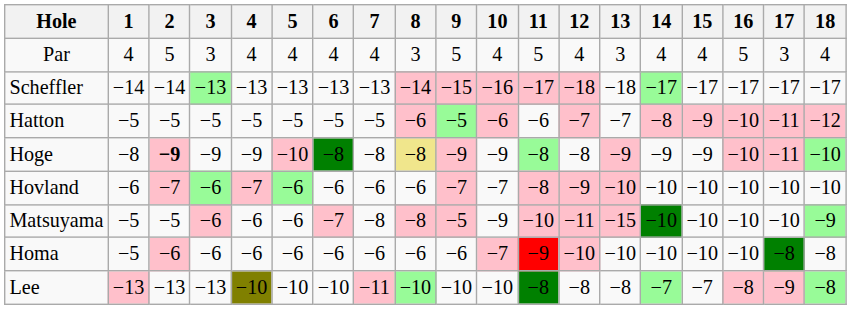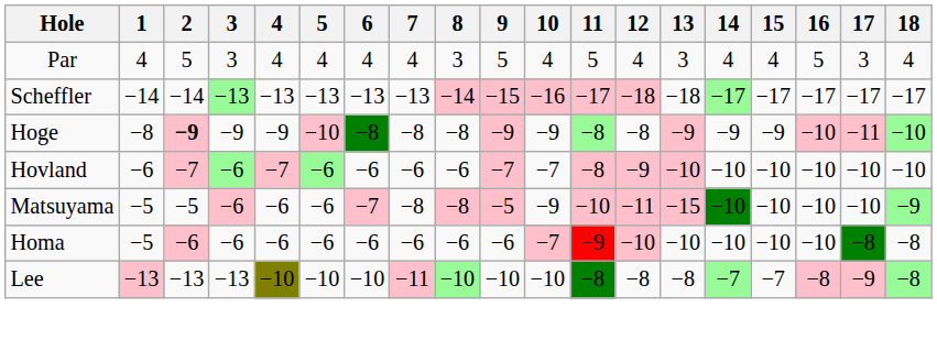- row: Hatton | −5 | −5 | −5 | −5 | −5 | −5 | −5 | −6 | −5 | −6 | −6 | −7 | −7 | −8 | −9 | −10 | −11 | −12
Hoge | 8: khaki background -> no background
